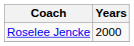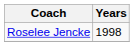Roselee Jencke | Years: 2000 -> 1998
